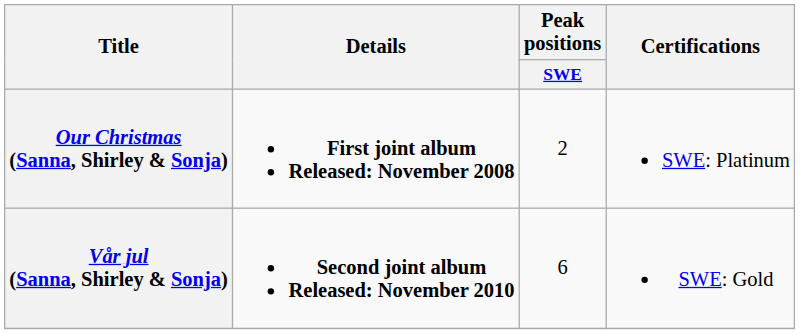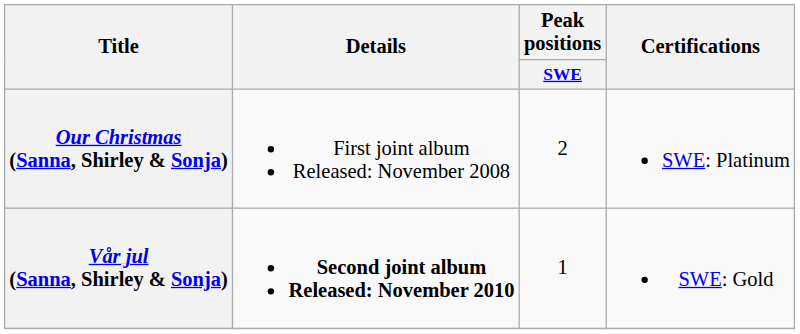Our Christmas (Sanna, Shirley & Sonja) | Details: bold -> normal
Vår jul (Sanna, Shirley & Sonja) | Peak positions / SWE: 6 -> 1
